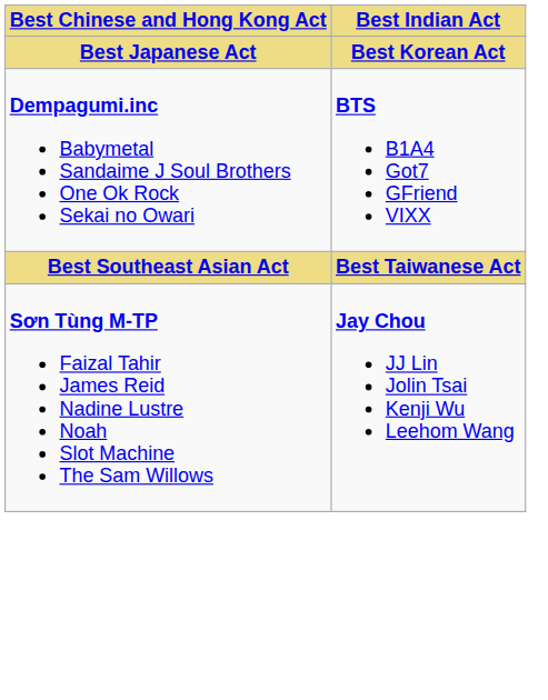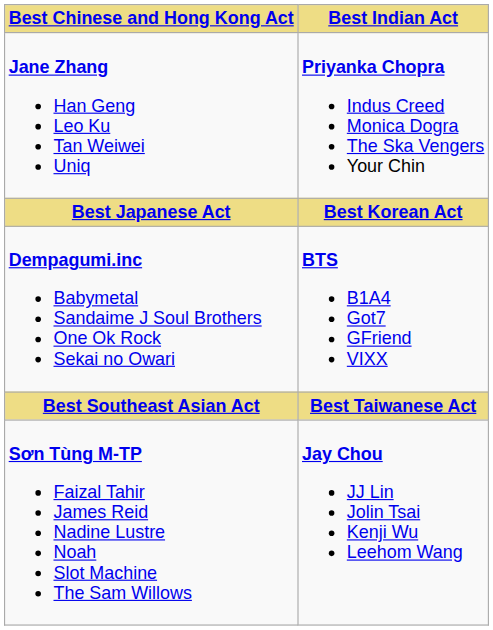+ row: Jane Zhang Han Geng Leo Ku Tan Weiwei Uniq | Priyanka Chopra Indus Creed Monica Dogra The Ska Vengers Your Chin
